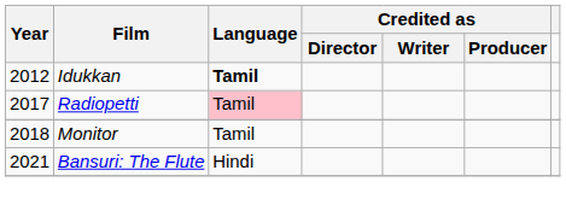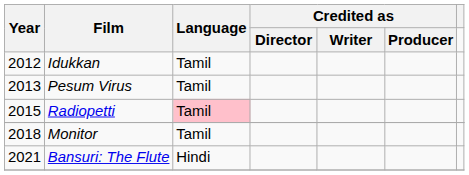Idukkan | Language: bold -> normal
+ row: 2013 | Pesum Virus | Tamil
Radiopetti | Year: 2017 -> 2015
